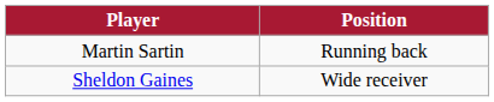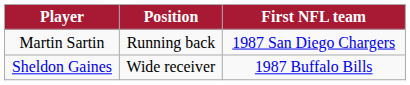+ column: First NFL team | 1987 San Diego Chargers | 1987 Buffalo Bills
